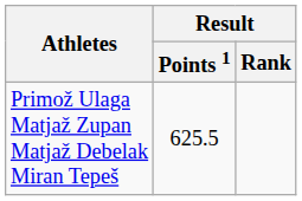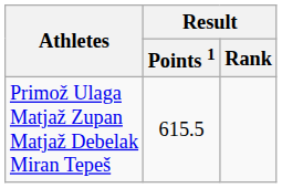Primož Ulaga Matjaž Zupan Matjaž Debelak Miran Tepeš | Result / Points 1: 625.5 -> 615.5
